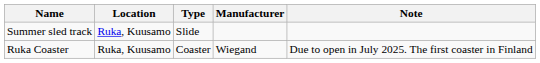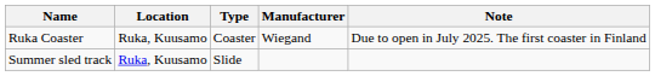rows swapped: Summer sled track <-> Ruka Coaster
